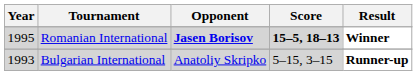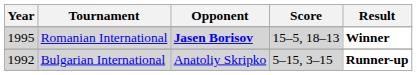Romanian International | Score: bold -> normal
Bulgarian International | Year: 1993 -> 1992
